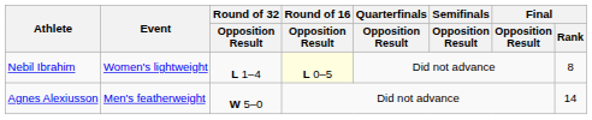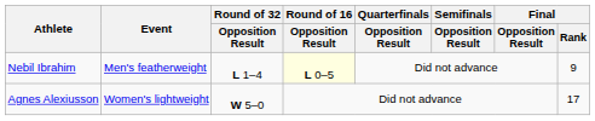Nebil Ibrahim | Event: Women's lightweight -> Men's featherweight
Nebil Ibrahim | Final / Rank: 8 -> 9
Agnes Alexiusson | Event: Men's featherweight -> Women's lightweight
Agnes Alexiusson | Final / Rank: 14 -> 17
